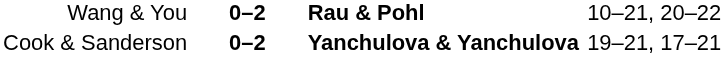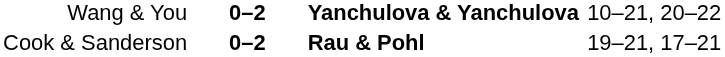Wang & You | column 3: Rau & Pohl -> Yanchulova & Yanchulova
Cook & Sanderson | column 3: Yanchulova & Yanchulova -> Rau & Pohl
